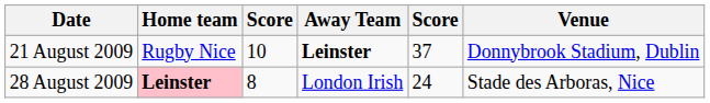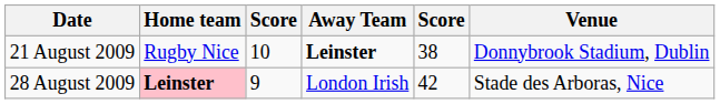21 August 2009 | column 5: 37 -> 38
28 August 2009 | column 3: 8 -> 9
28 August 2009 | column 5: 24 -> 42
